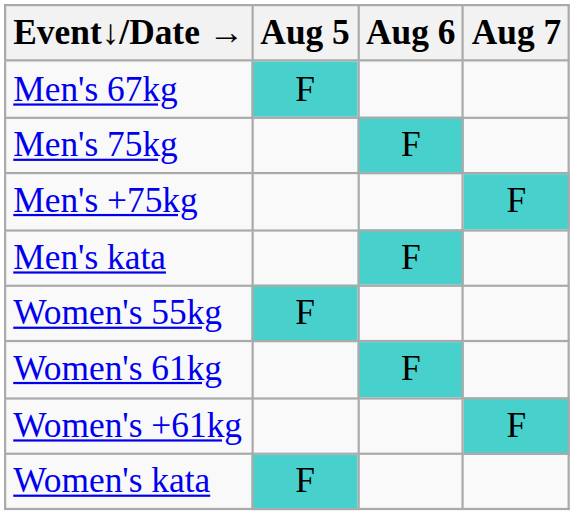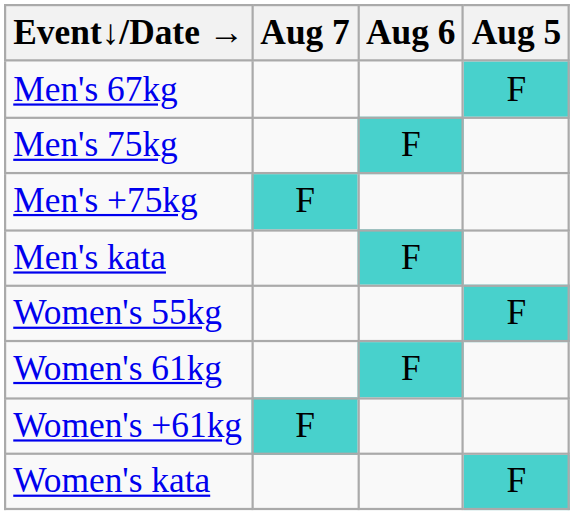columns swapped: Aug 5 <-> Aug 7
